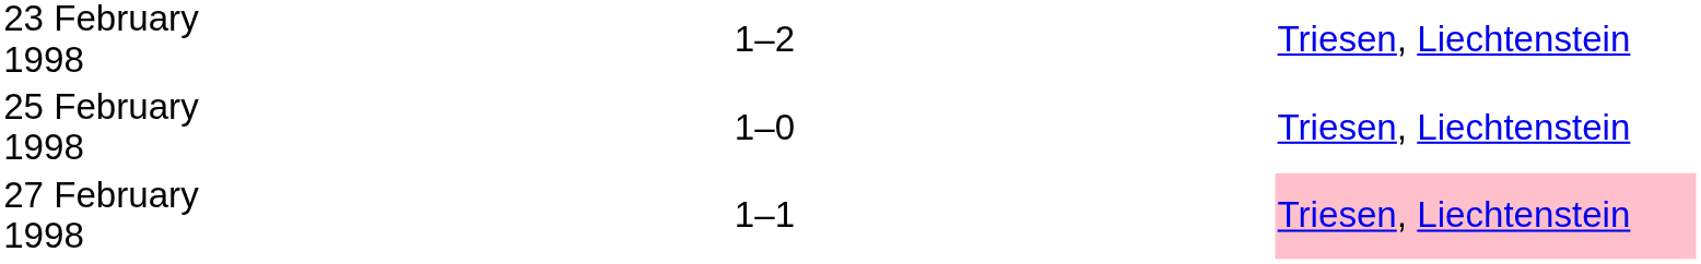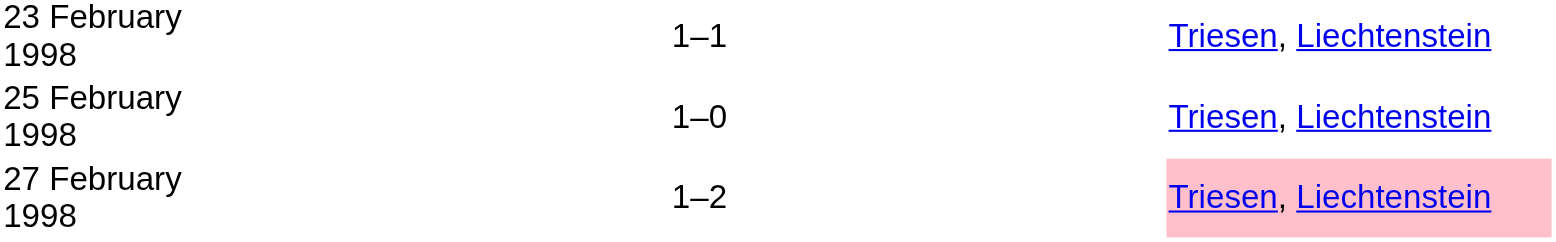23 February 1998 | column 3: 1–2 -> 1–1
27 February 1998 | column 3: 1–1 -> 1–2
